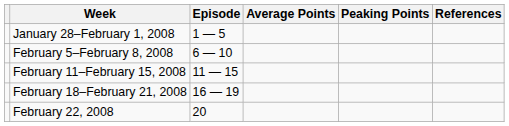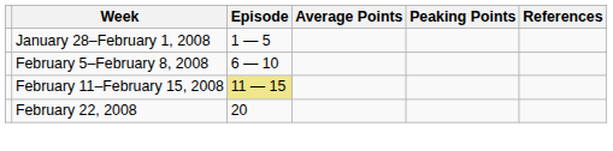February 11–February 15, 2008 | Episode: no background -> khaki background
- row: February 18–February 21, 2008 | 16 — 19
